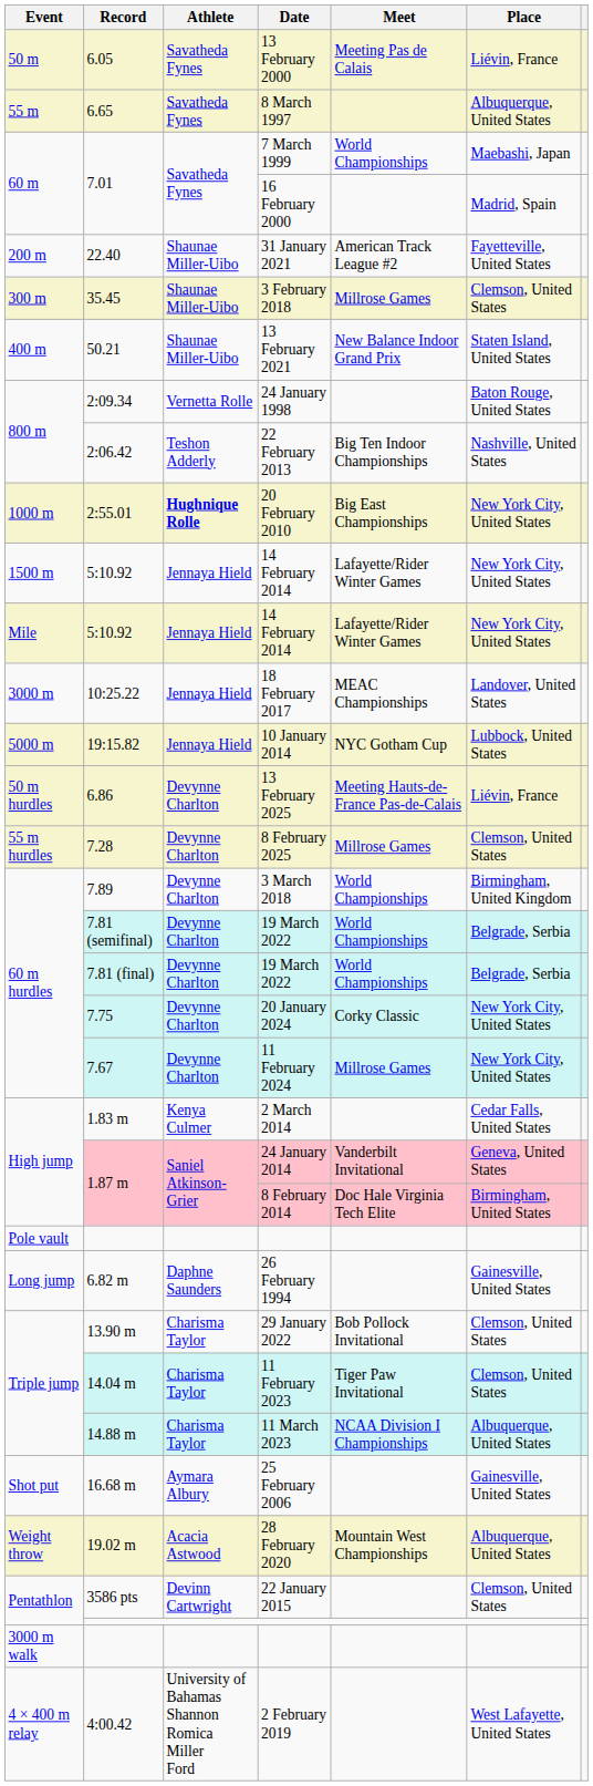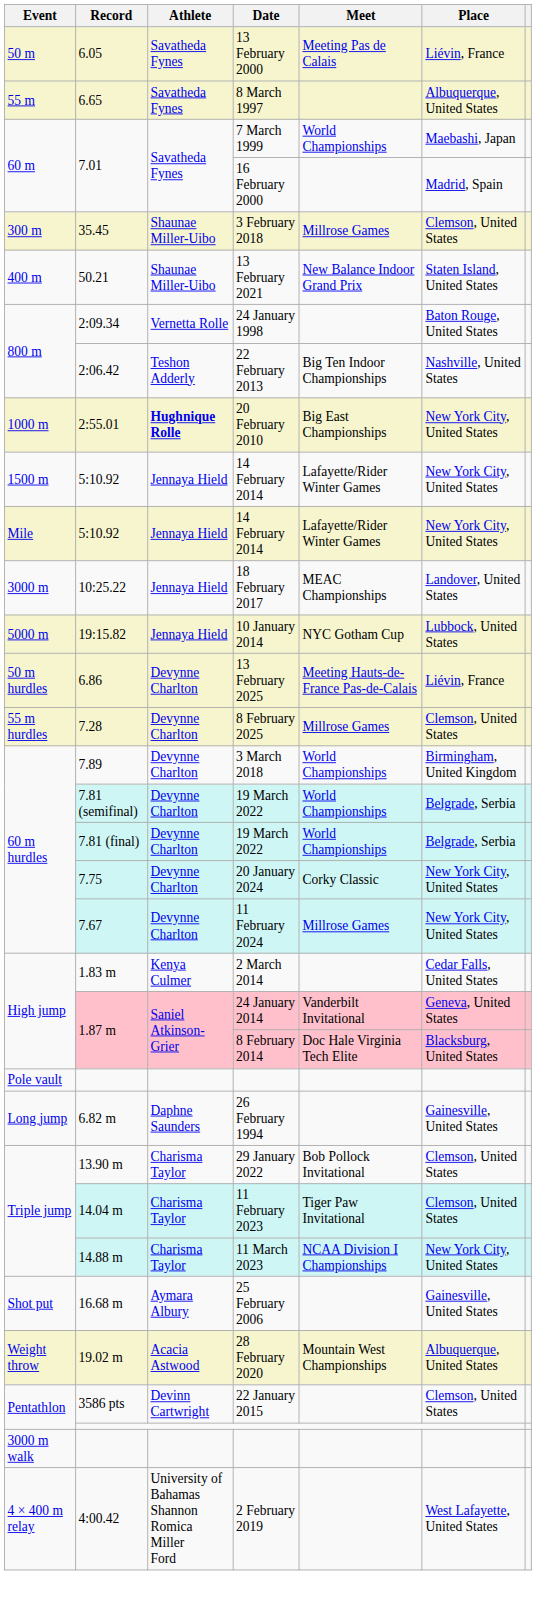- row: 200 m | 22.40 | Shaunae Miller-Uibo | 31 January 2021 | American Track League #2 | Fayetteville, United States
8 February 2014 | Place: Birmingham, United States -> Blacksburg, United States
11 March 2023 | Place: Albuquerque, United States -> New York City, United States
